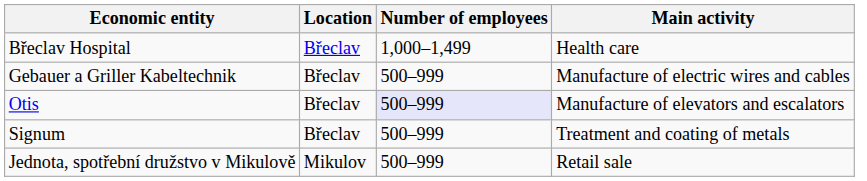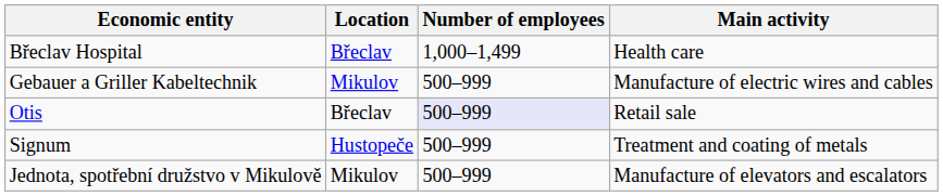Gebauer a Griller Kabeltechnik | Location: Břeclav -> Mikulov
Otis | Main activity: Manufacture of elevators and escalators -> Retail sale
Signum | Location: Břeclav -> Hustopeče
Jednota, spotřební družstvo v Mikulově | Main activity: Retail sale -> Manufacture of elevators and escalators
